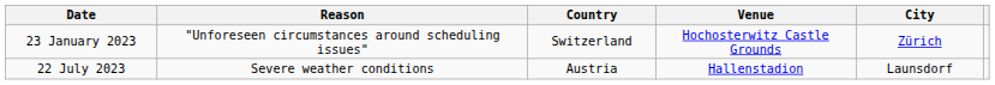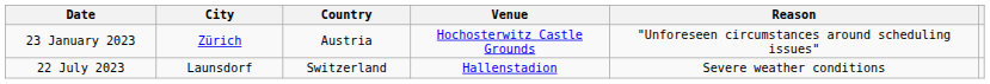columns swapped: City <-> Reason
23 January 2023 | Country: Switzerland -> Austria
22 July 2023 | Country: Austria -> Switzerland
